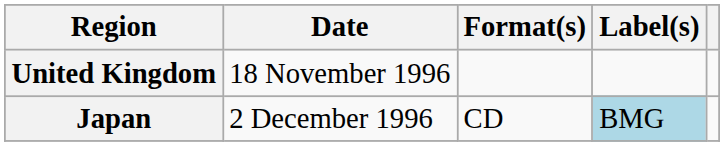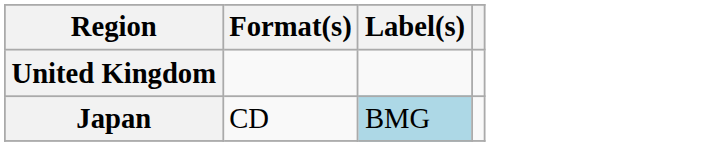- column: Date | 18 November 1996 | 2 December 1996
